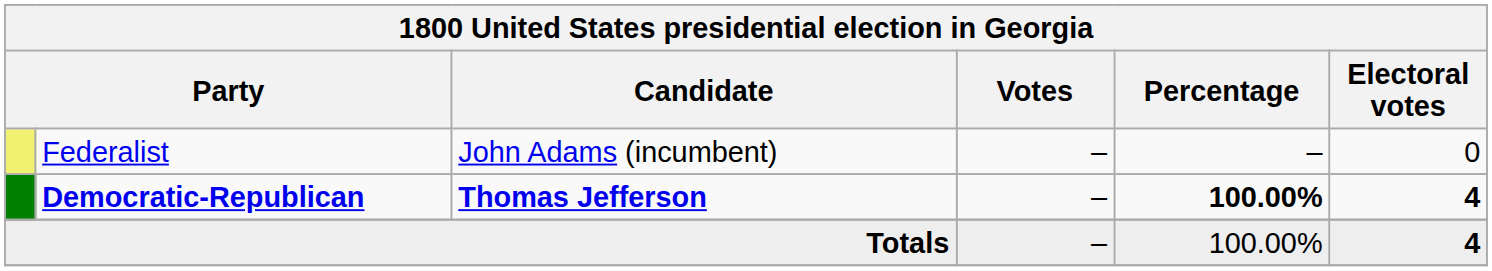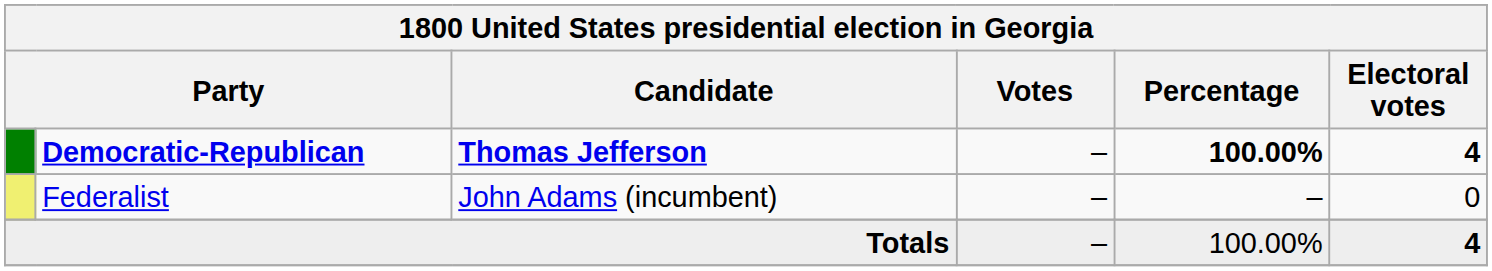rows swapped: Democratic-Republican <-> Federalist
